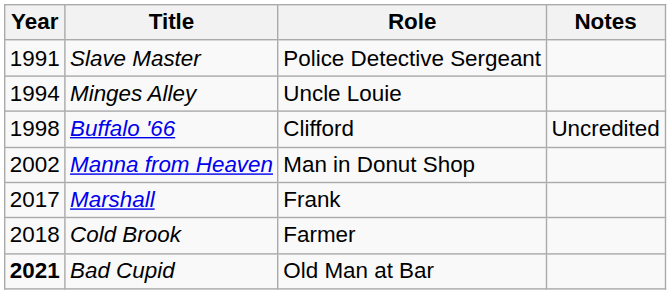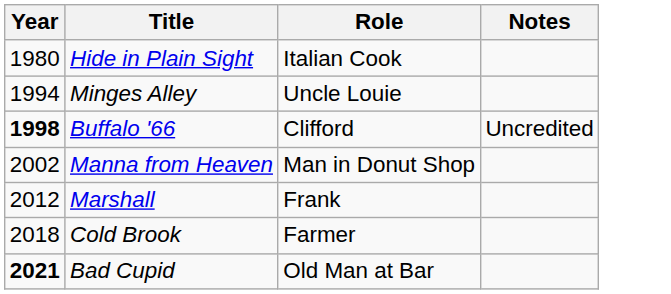+ row: 1980 | Hide in Plain Sight | Italian Cook
- row: 1991 | Slave Master | Police Detective Sergeant
Buffalo '66 | Year: normal -> bold
Marshall | Year: 2017 -> 2012
